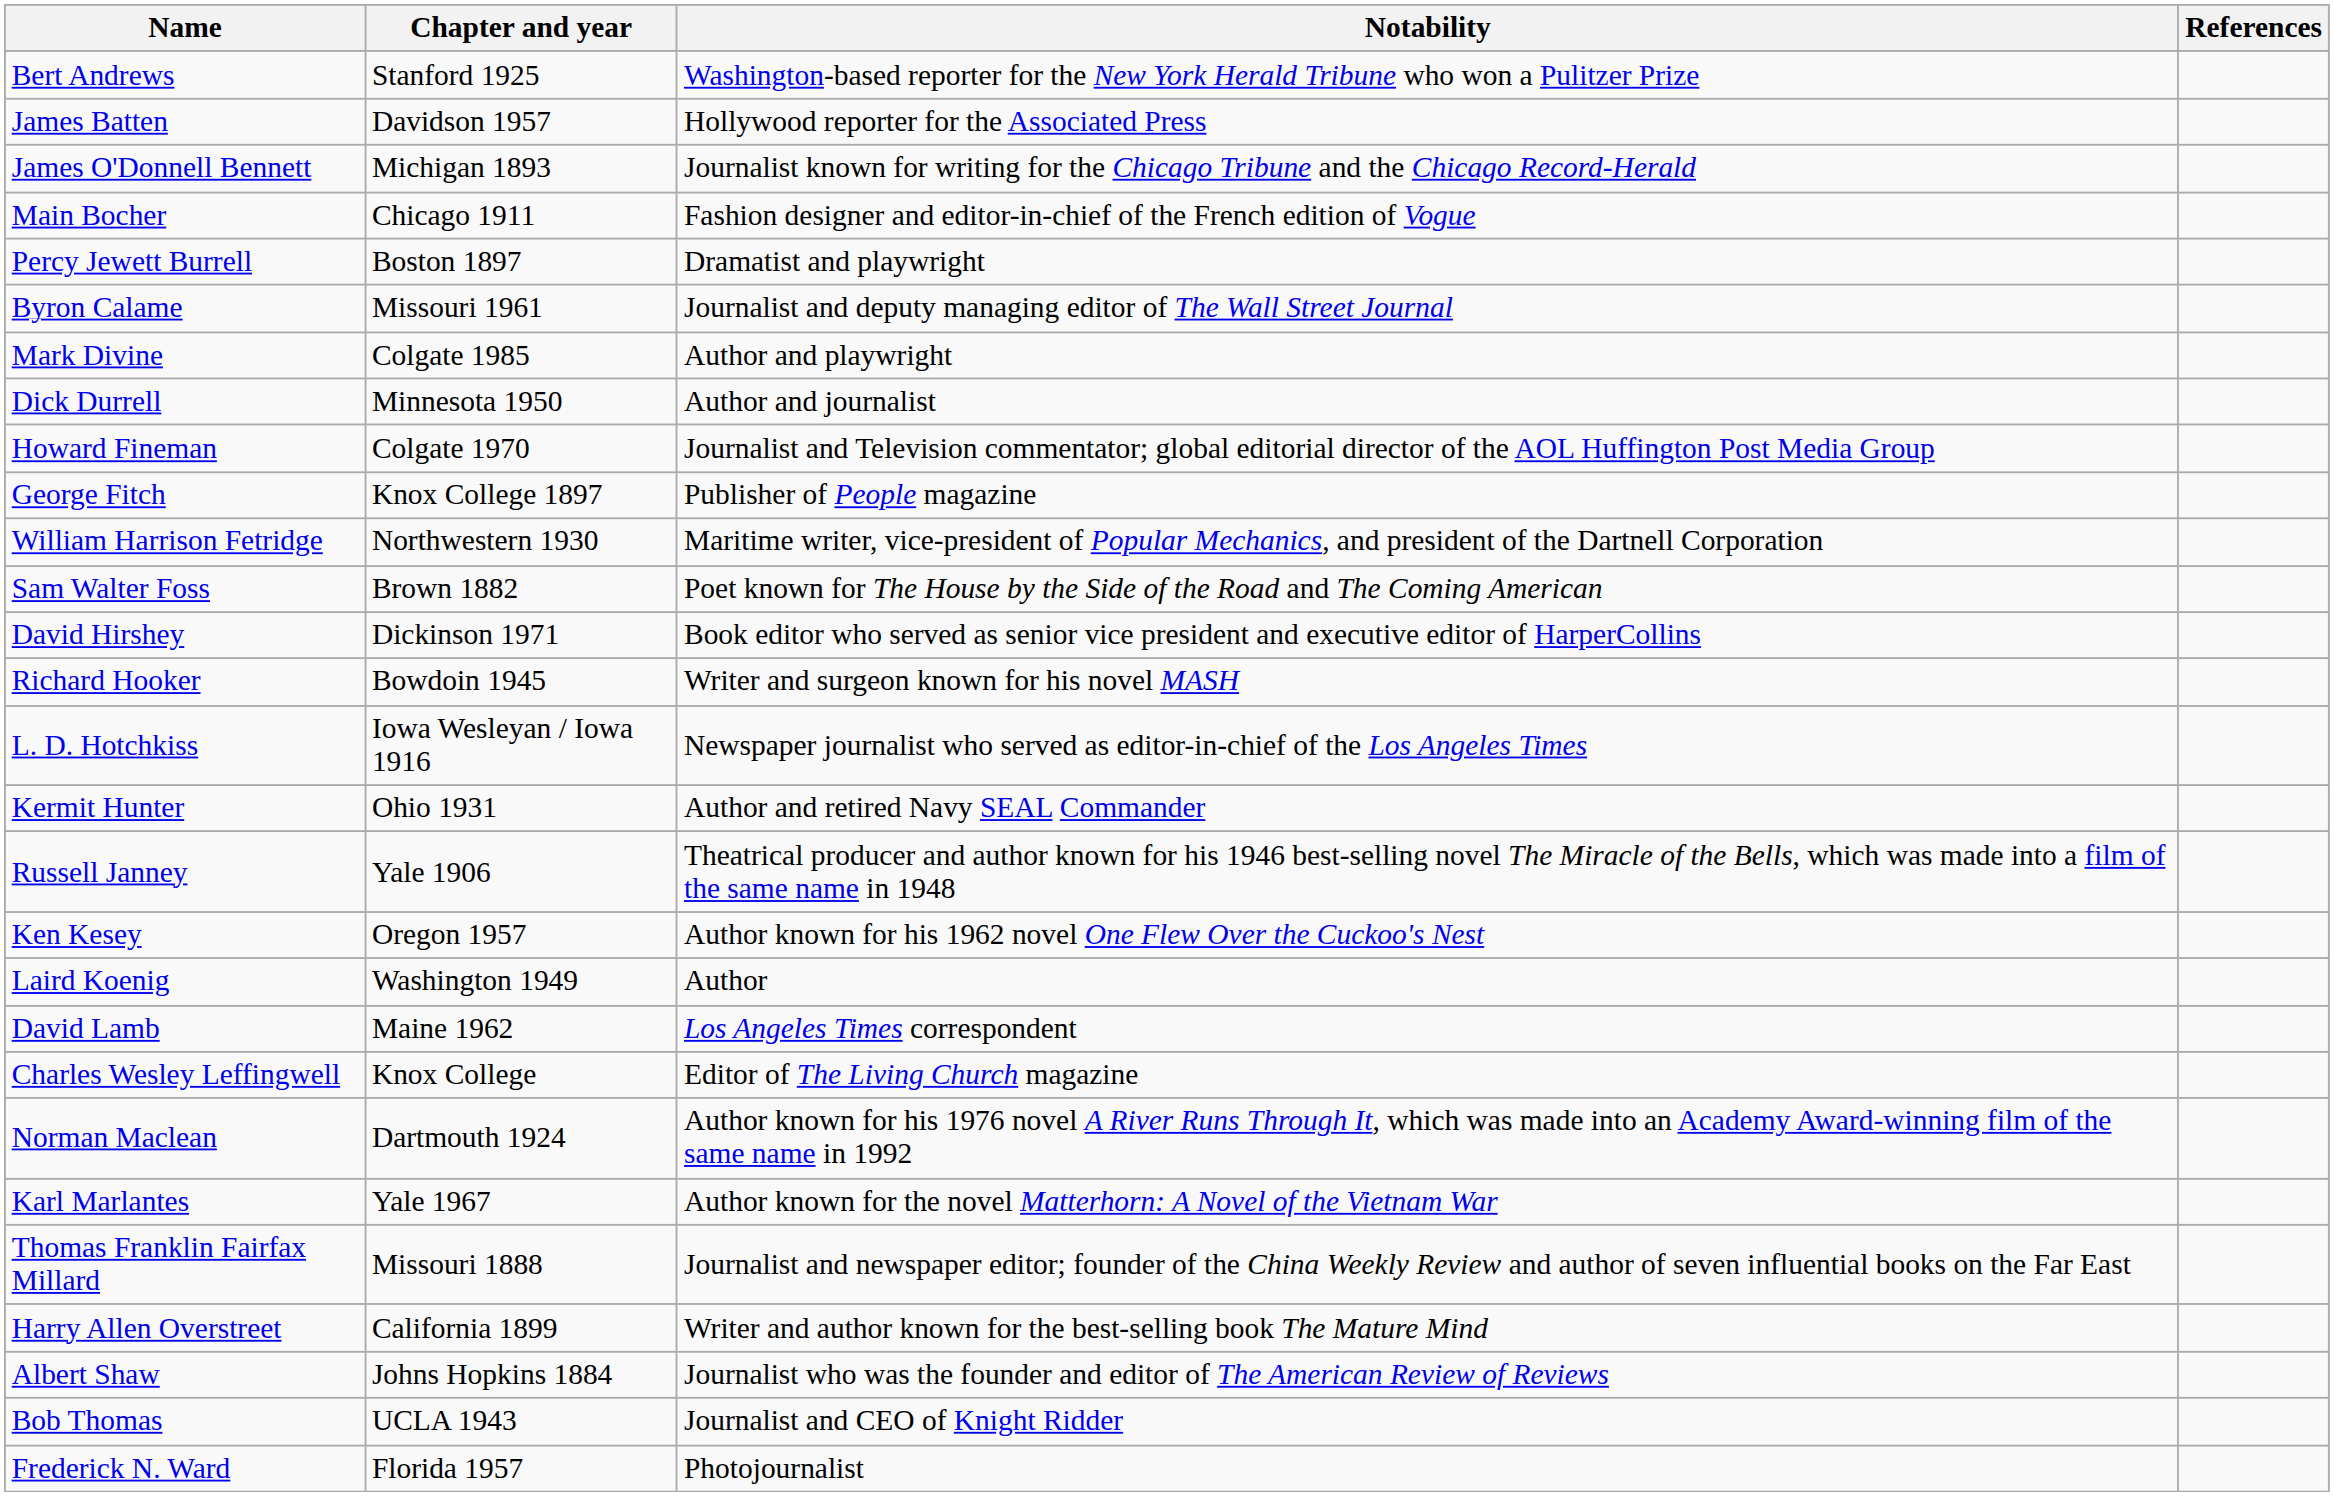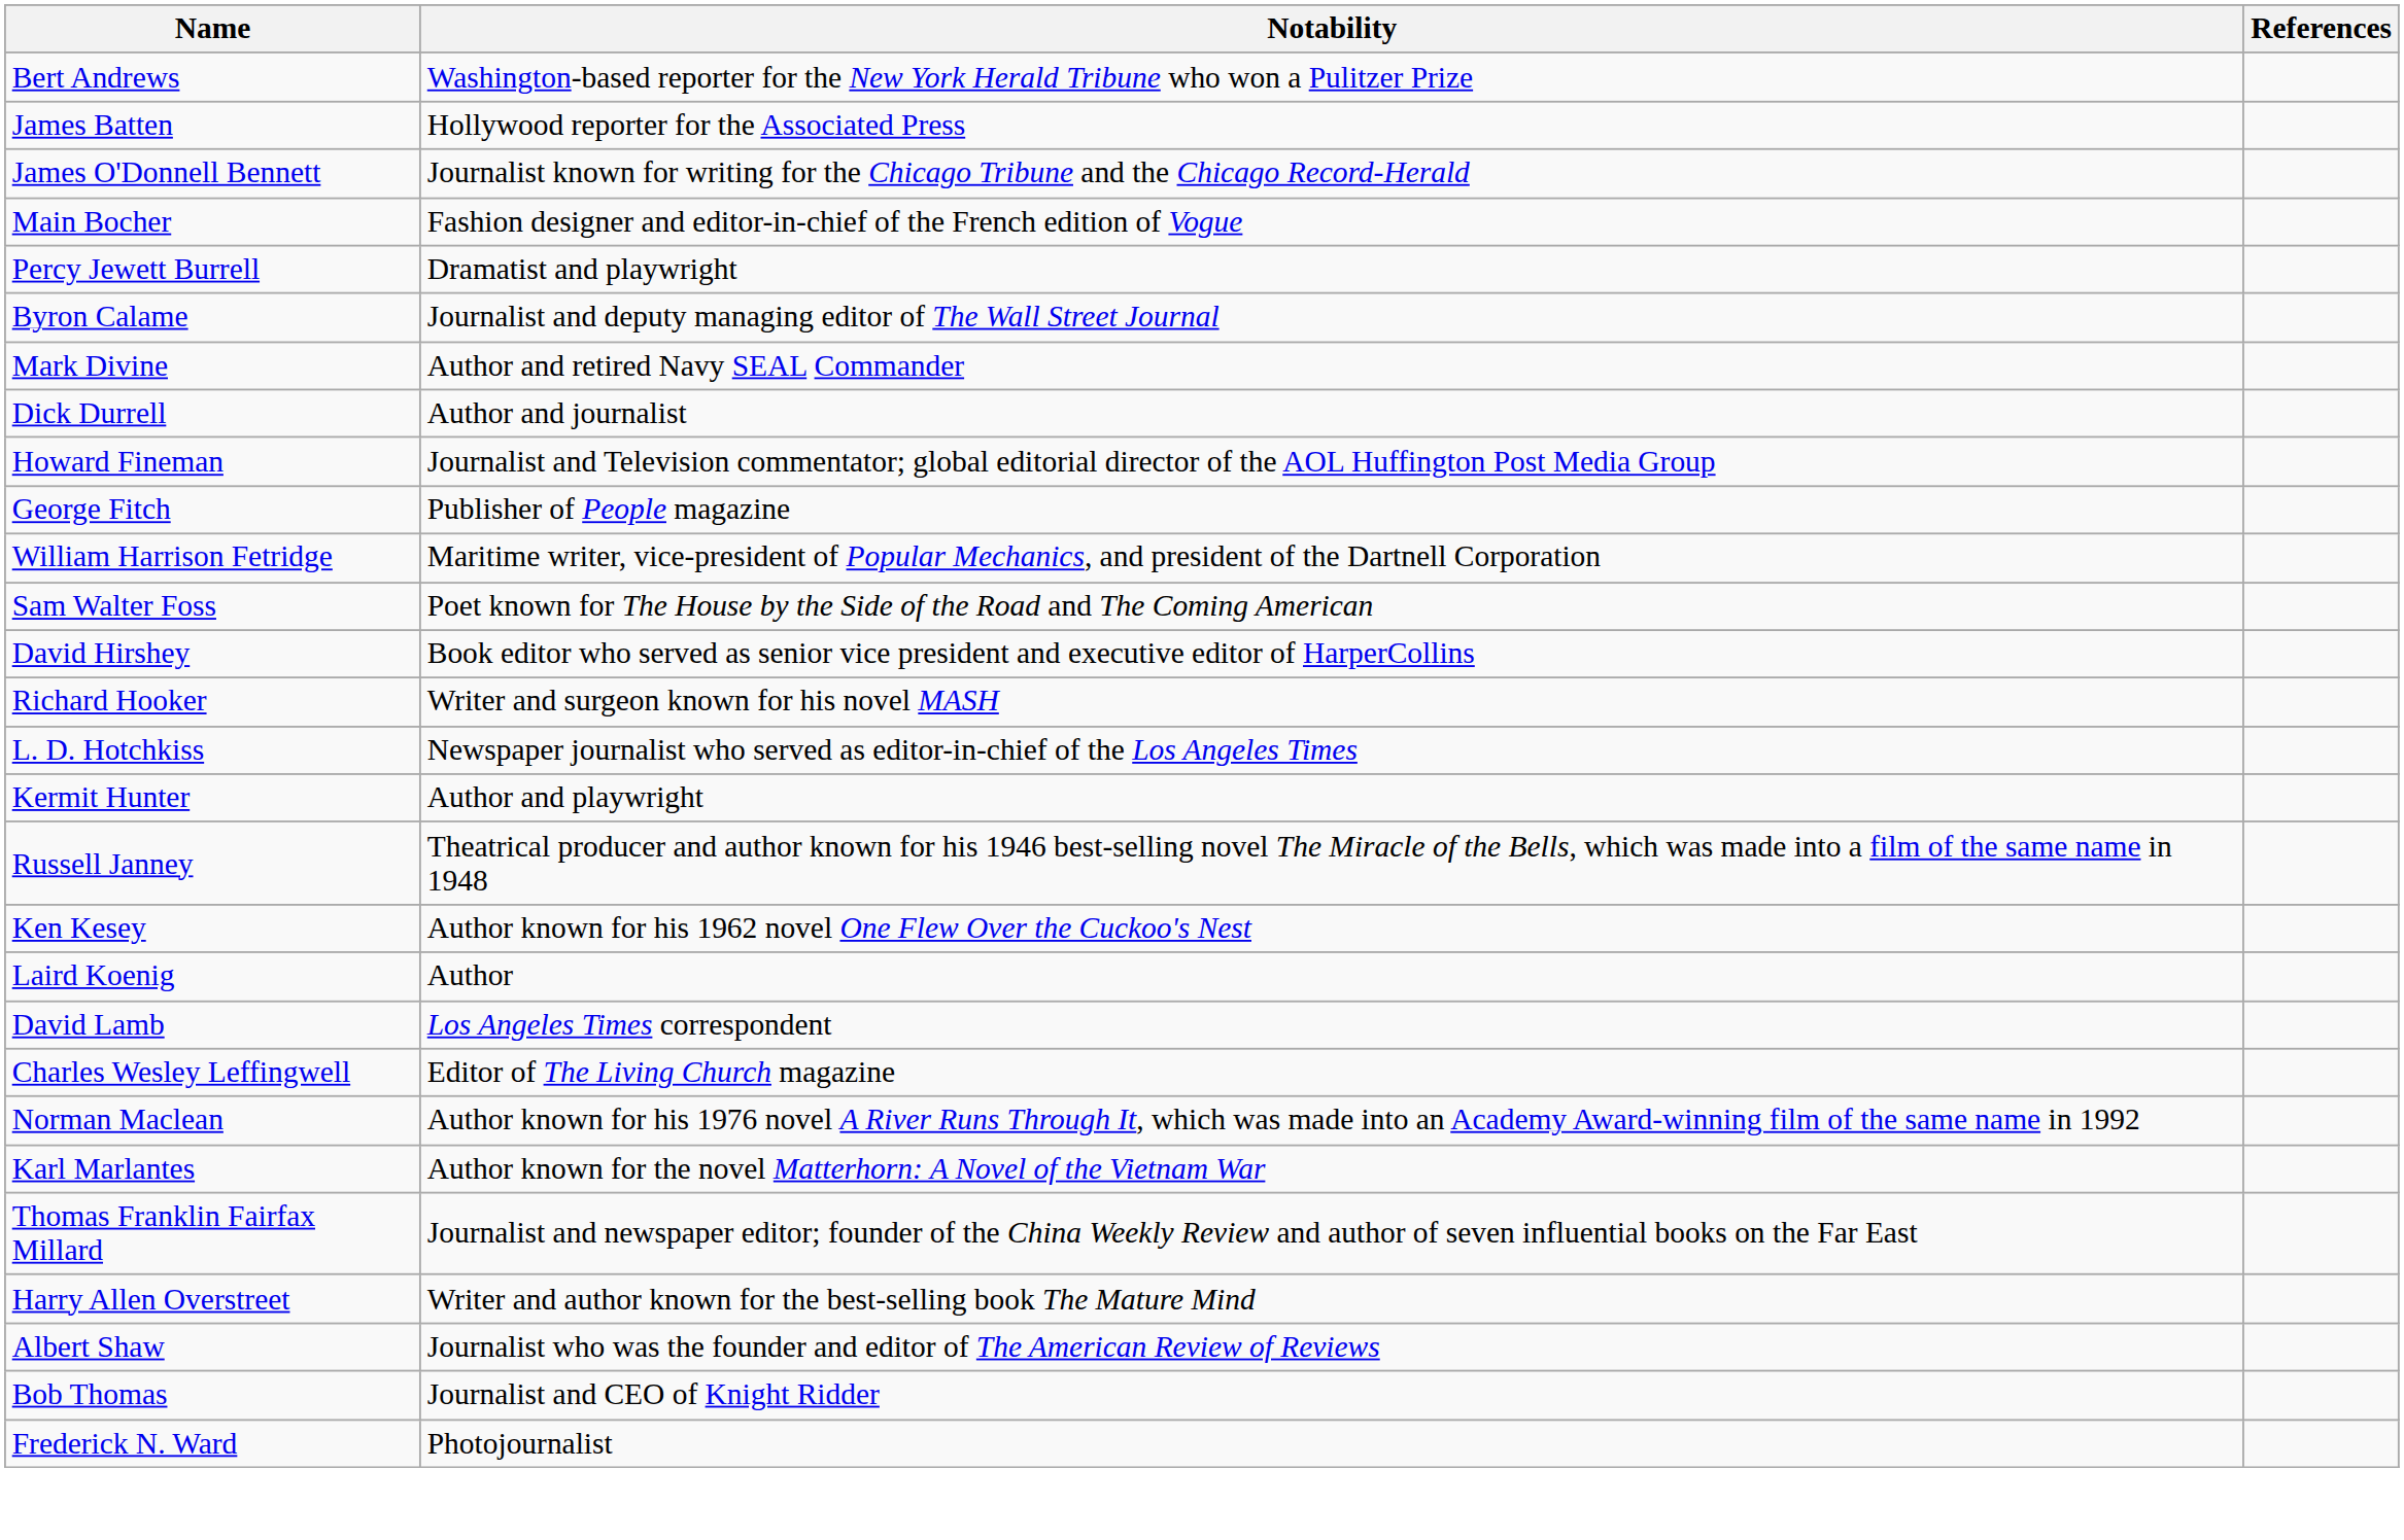- column: Chapter and year | Stanford 1925 | Davidson 1957 | Michigan 1893 | Chicago 1911 | Boston 1897 | Missouri 1961 | Colgate 1985 | Minnesota 1950 | Colgate 1970 | Knox College 1897 | Northwestern 1930 | Brown 1882 | Dickinson 1971 | Bowdoin 1945 | Iowa Wesleyan / Iowa 1916 | Ohio 1931 | Yale 1906 | Oregon 1957 | Washington 1949 | Maine 1962 | Knox College | Dartmouth 1924 | Yale 1967 | Missouri 1888 | California 1899 | Johns Hopkins 1884 | UCLA 1943 | Florida 1957
Mark Divine | Notability: Author and playwright -> Author and retired Navy SEAL Commander
Kermit Hunter | Notability: Author and retired Navy SEAL Commander -> Author and playwright
